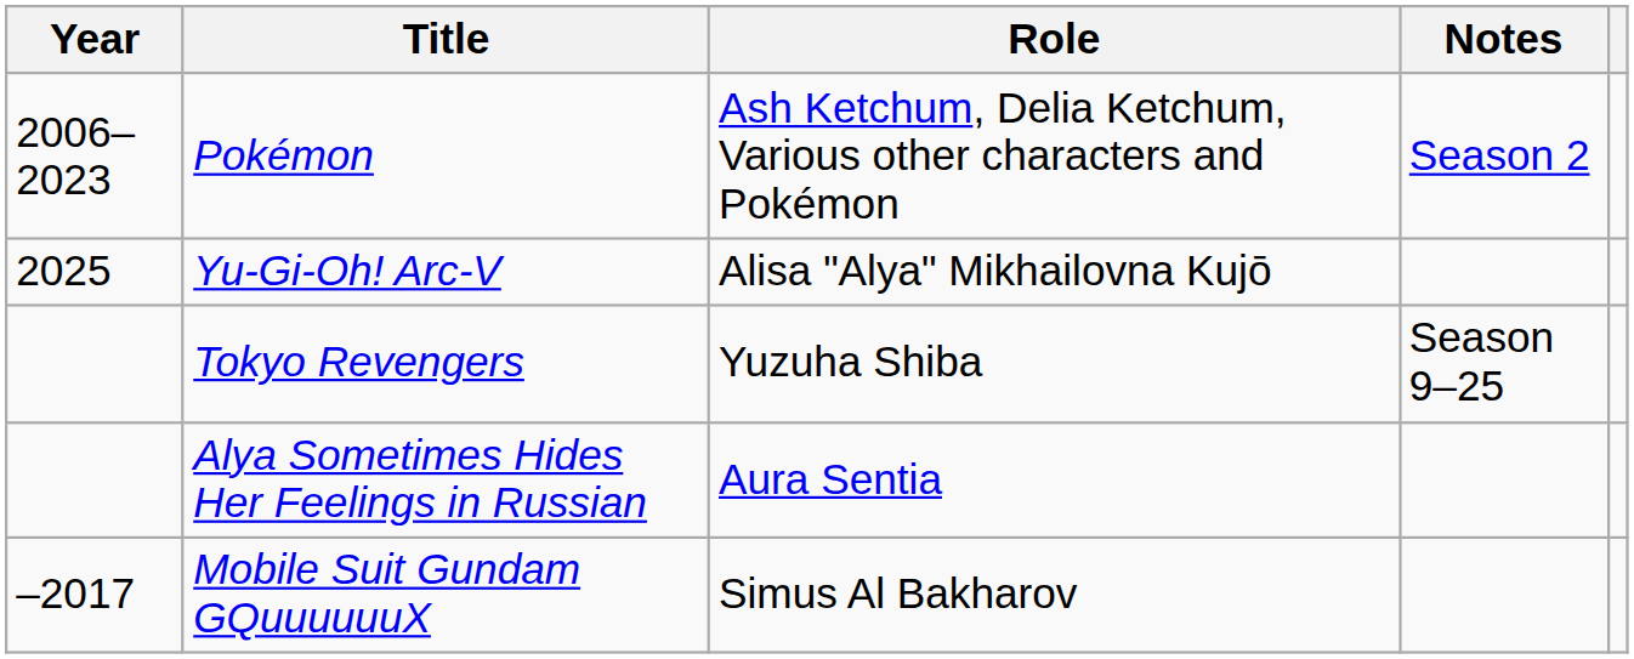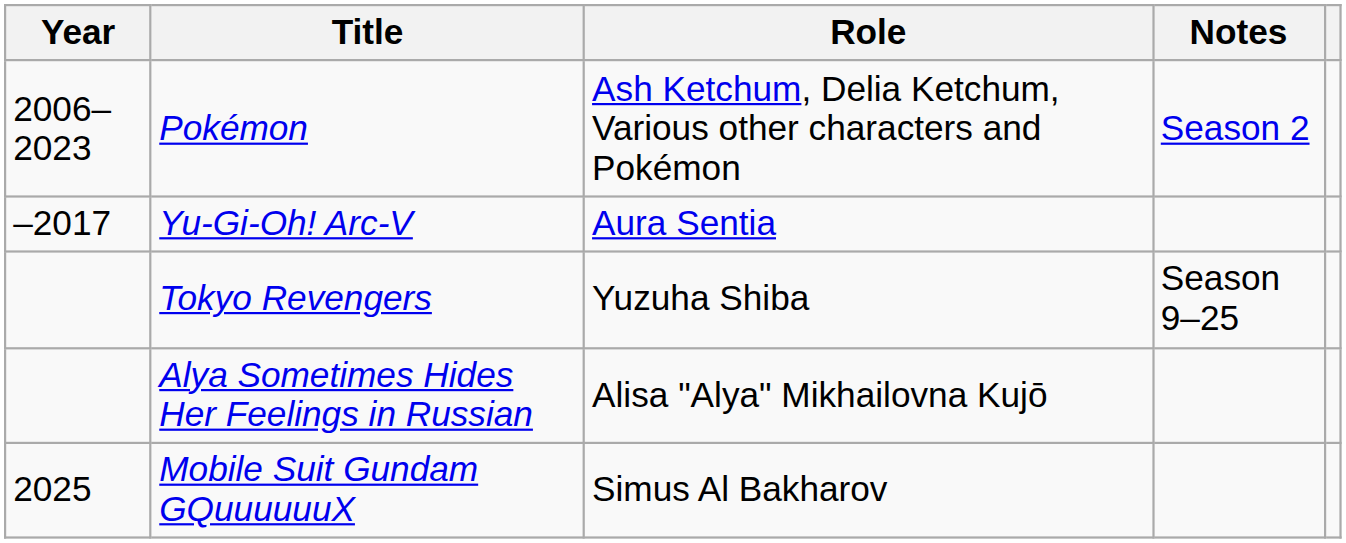Yu-Gi-Oh! Arc-V | Year: 2025 -> –2017
Yu-Gi-Oh! Arc-V | Role: Alisa "Alya" Mikhailovna Kujō -> Aura Sentia
Alya Sometimes Hides Her Feelings in Russian | Role: Aura Sentia -> Alisa "Alya" Mikhailovna Kujō
Mobile Suit Gundam GQuuuuuuX | Year: –2017 -> 2025
